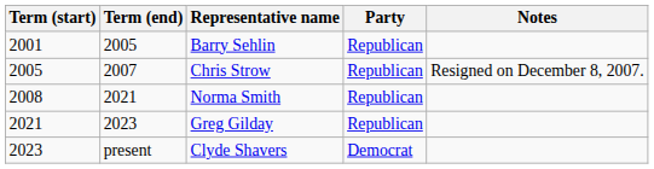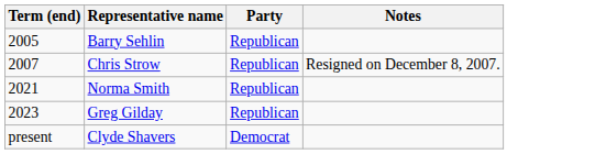- column: Term (start) | 2001 | 2005 | 2008 | 2021 | 2023
